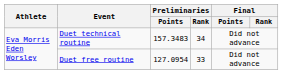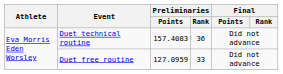Duet technical routine | Preliminaries / Points: 157.3483 -> 157.4083
Duet technical routine | Preliminaries / Rank: 34 -> 36
Duet free routine | Preliminaries / Points: 127.0954 -> 127.0959
